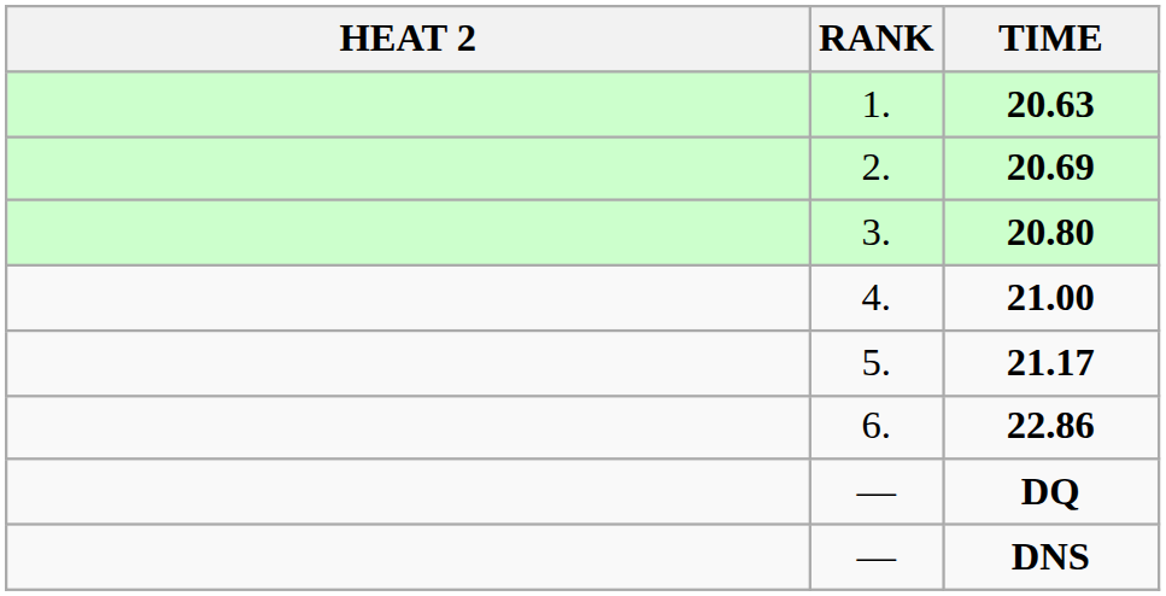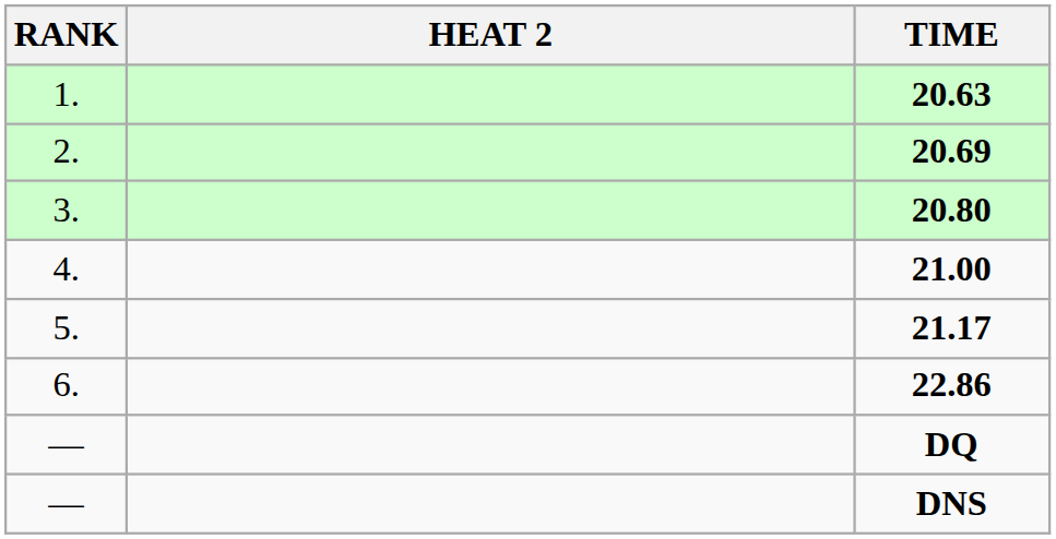columns swapped: RANK <-> HEAT 2
